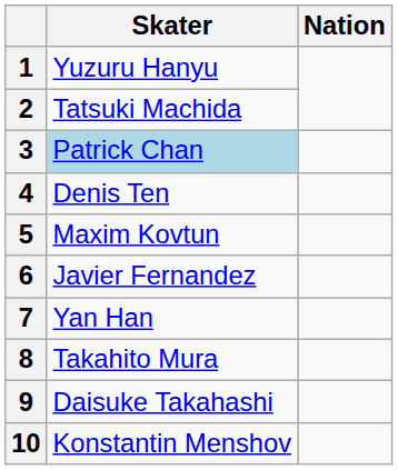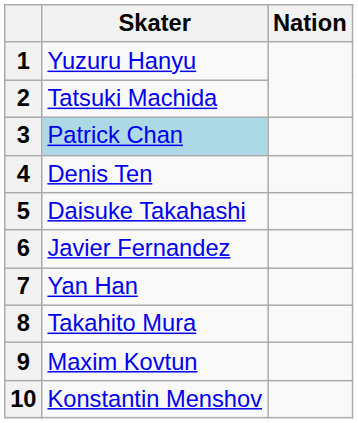5 | Skater: Maxim Kovtun -> Daisuke Takahashi
9 | Skater: Daisuke Takahashi -> Maxim Kovtun
